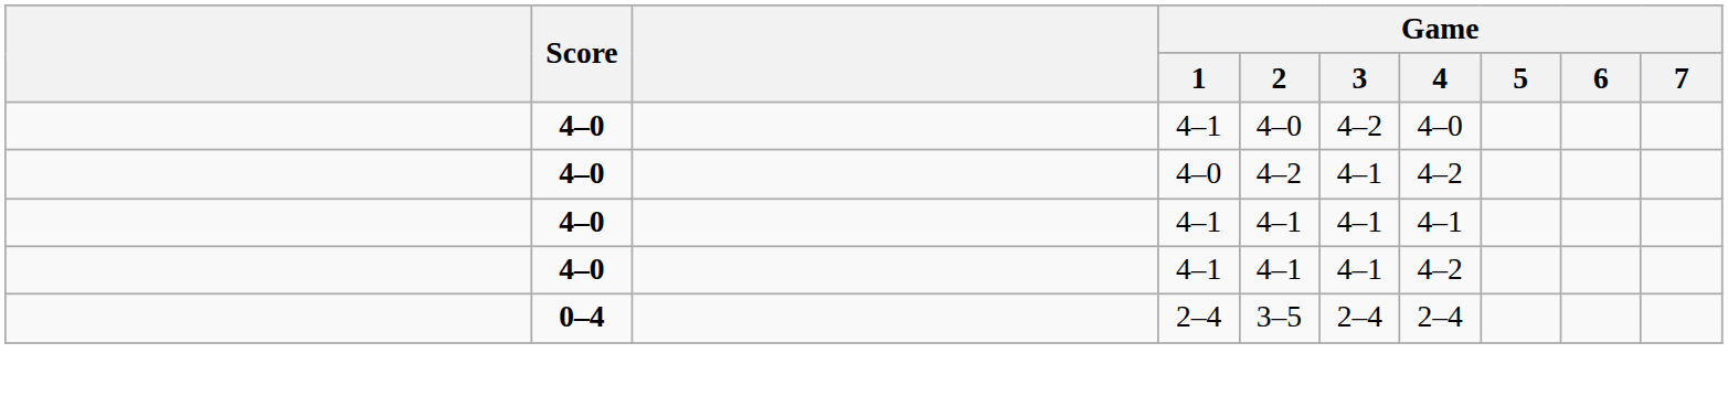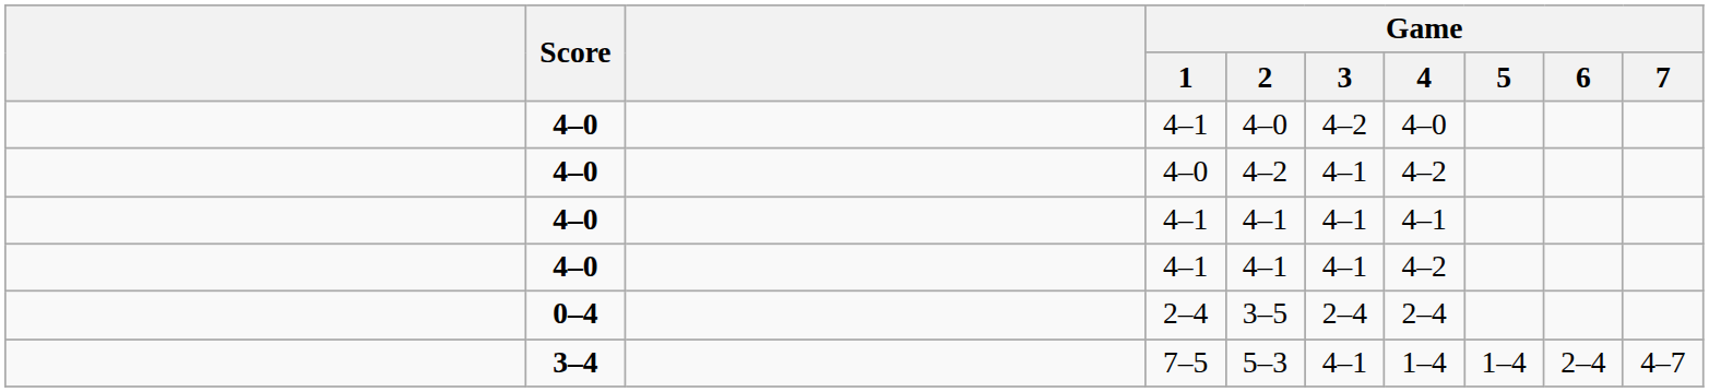+ row: 3–4 | 7–5 | 5–3 | 4–1 | 1–4 | 1–4 | 2–4 | 4–7
